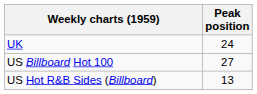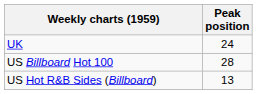US Billboard Hot 100 | Peak position: 27 -> 28
